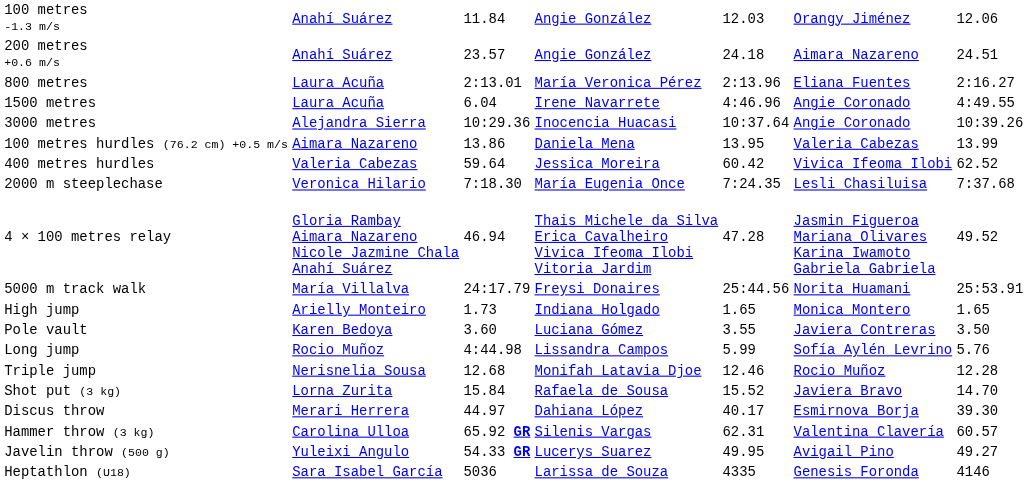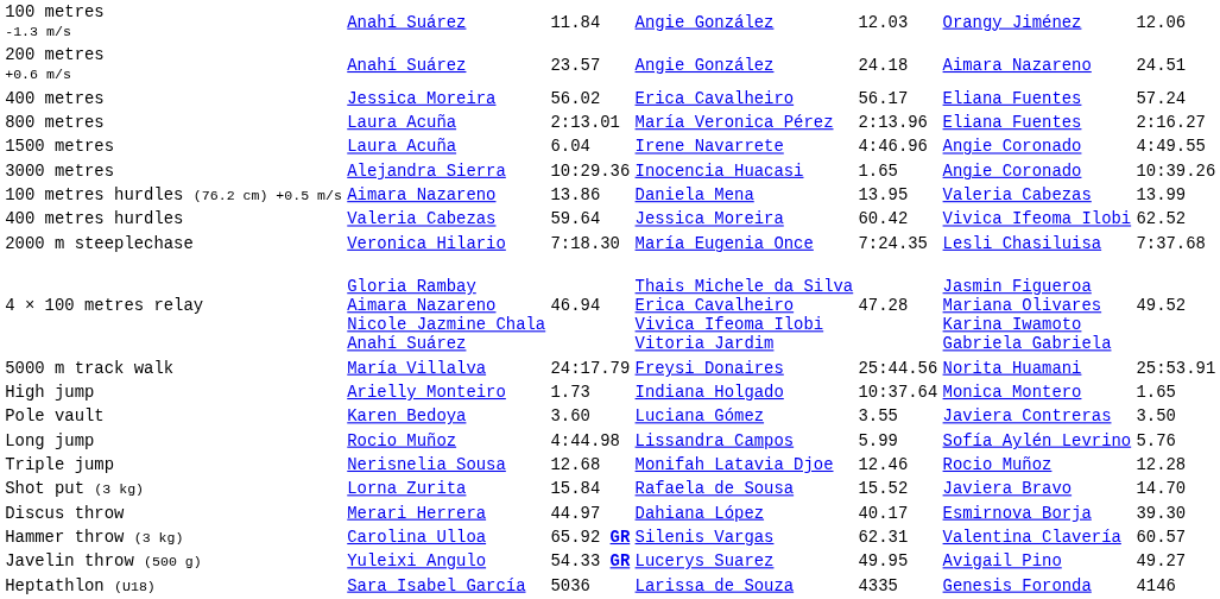+ row: 400 metres | Jessica Moreira | 56.02 | Erica Cavalheiro | 56.17 | Eliana Fuentes | 57.24
3000 metres | column 5: 10:37.64 -> 1.65
High jump | column 5: 1.65 -> 10:37.64
